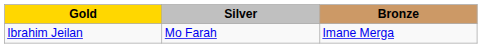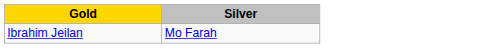- column: Bronze | Imane Merga
